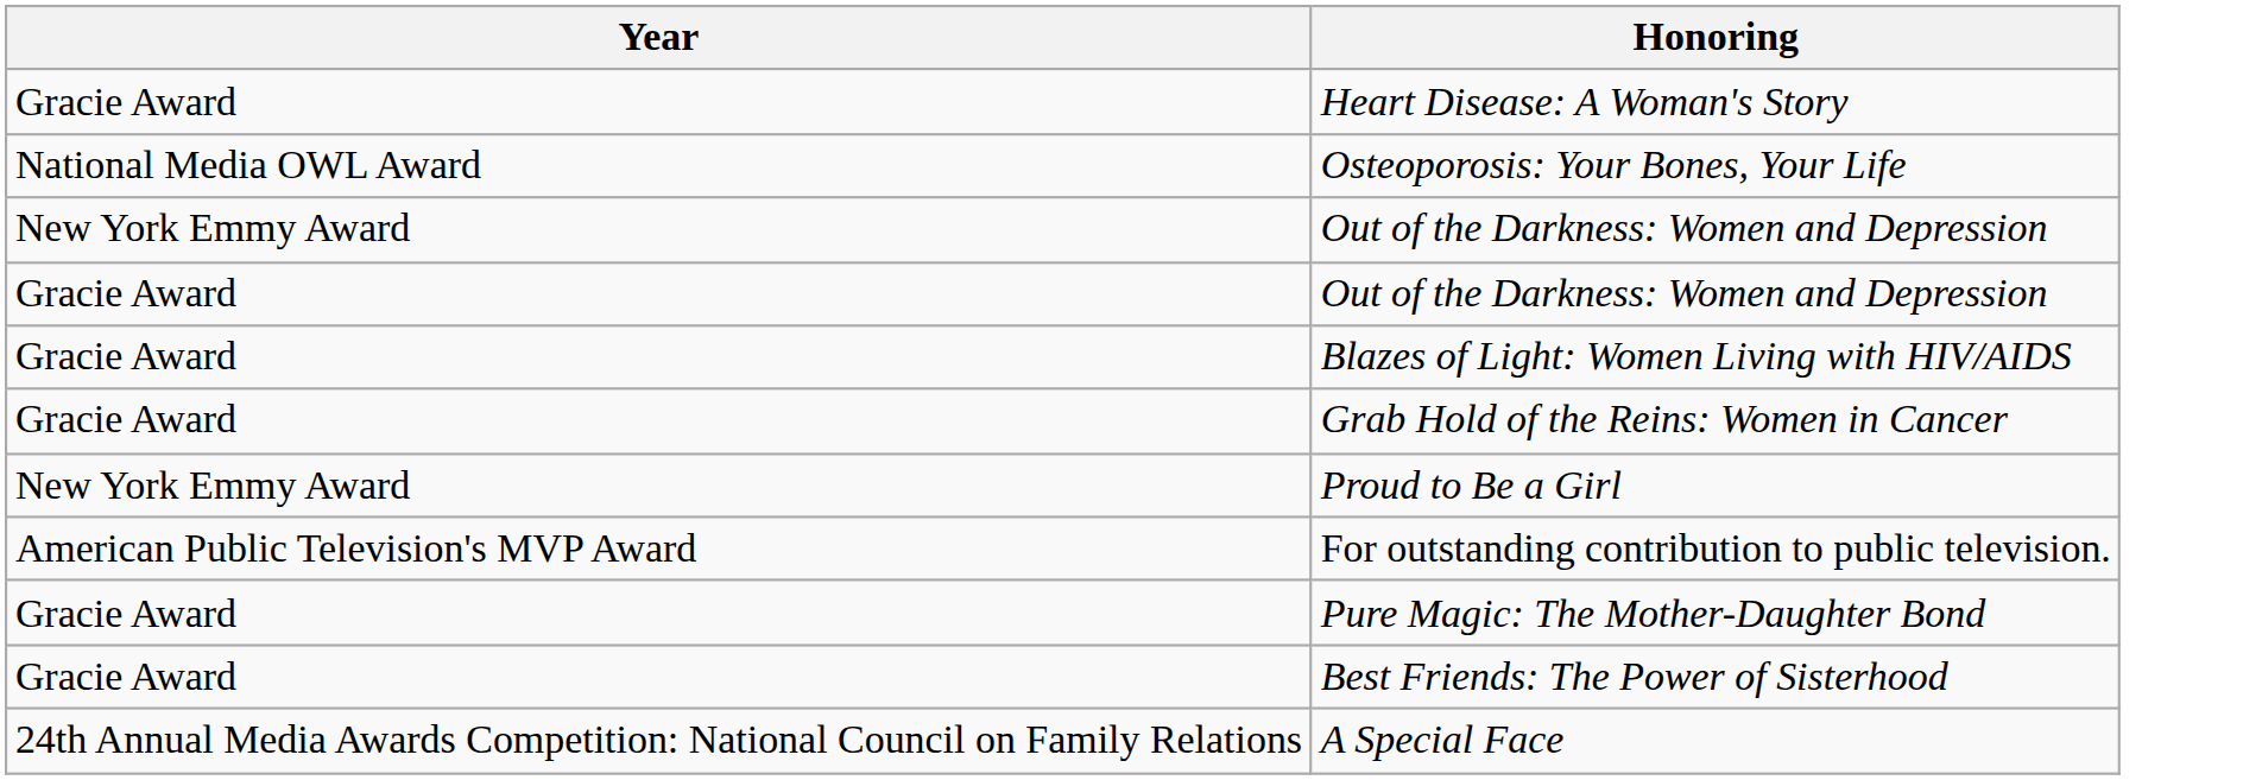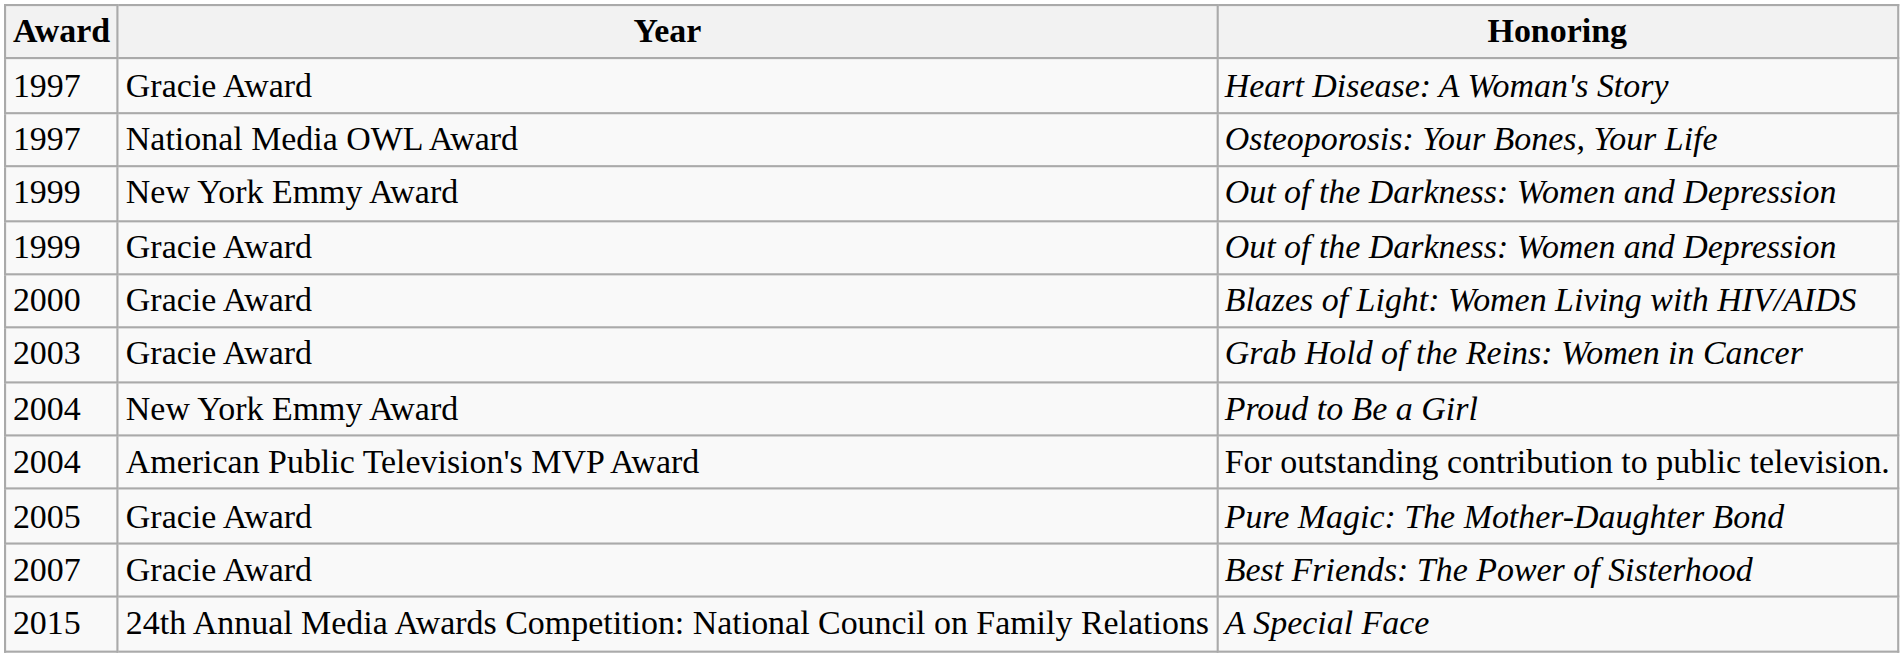+ column: Award | 1997 | 1997 | 1999 | 1999 | 2000 | 2003 | 2004 | 2004 | 2005 | 2007 | 2015
